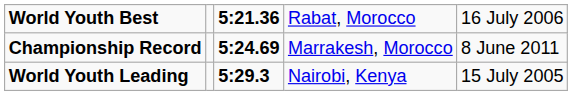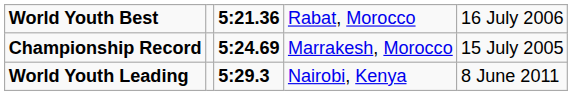Championship Record | column 5: 8 June 2011 -> 15 July 2005
World Youth Leading | column 5: 15 July 2005 -> 8 June 2011
